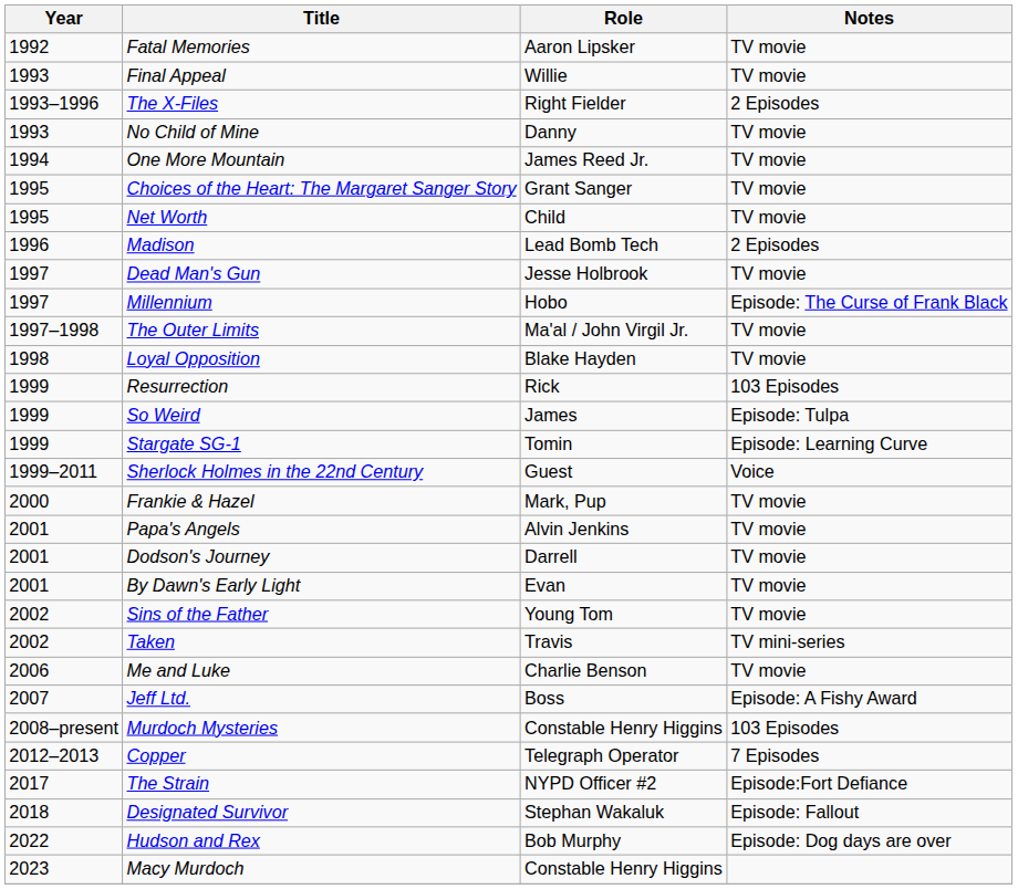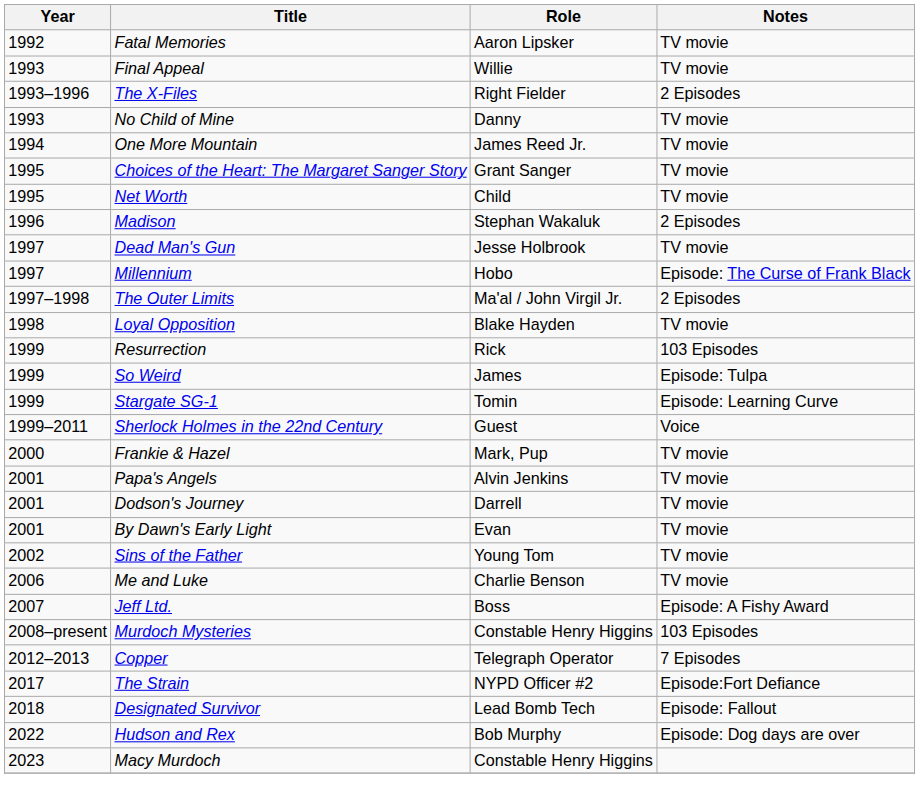Madison | Role: Lead Bomb Tech -> Stephan Wakaluk
The Outer Limits | Notes: TV movie -> 2 Episodes
- row: 2002 | Taken | Travis | TV mini-series
Designated Survivor | Role: Stephan Wakaluk -> Lead Bomb Tech
